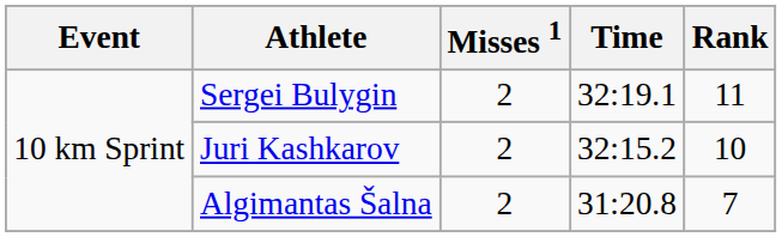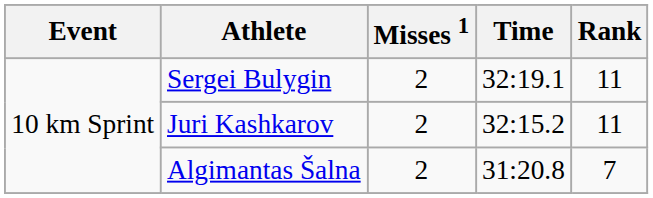Juri Kashkarov | Rank: 10 -> 11
